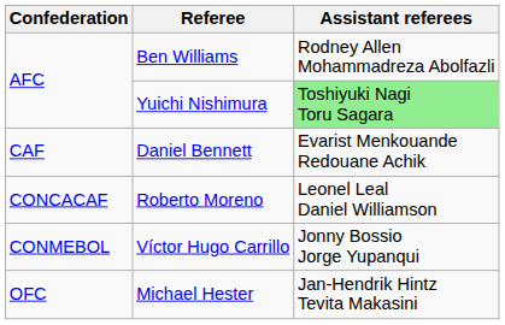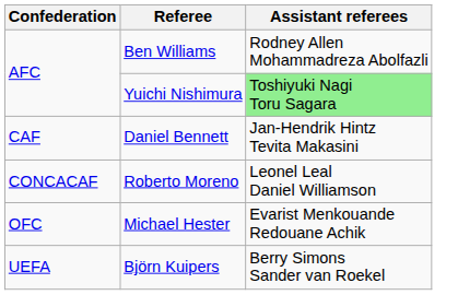Daniel Bennett | Assistant referees: Evarist Menkouande Redouane Achik -> Jan-Hendrik Hintz Tevita Makasini
- row: CONMEBOL | Víctor Hugo Carrillo | Jonny Bossio Jorge Yupanqui
Michael Hester | Assistant referees: Jan-Hendrik Hintz Tevita Makasini -> Evarist Menkouande Redouane Achik
+ row: UEFA | Björn Kuipers | Berry Simons Sander van Roekel
